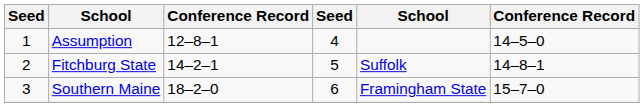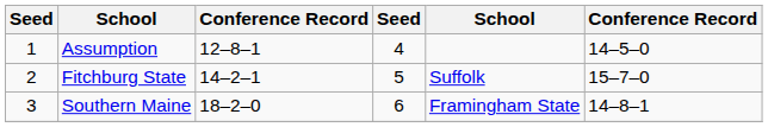Fitchburg State | column 6: 14–8–1 -> 15–7–0
Southern Maine | column 6: 15–7–0 -> 14–8–1
